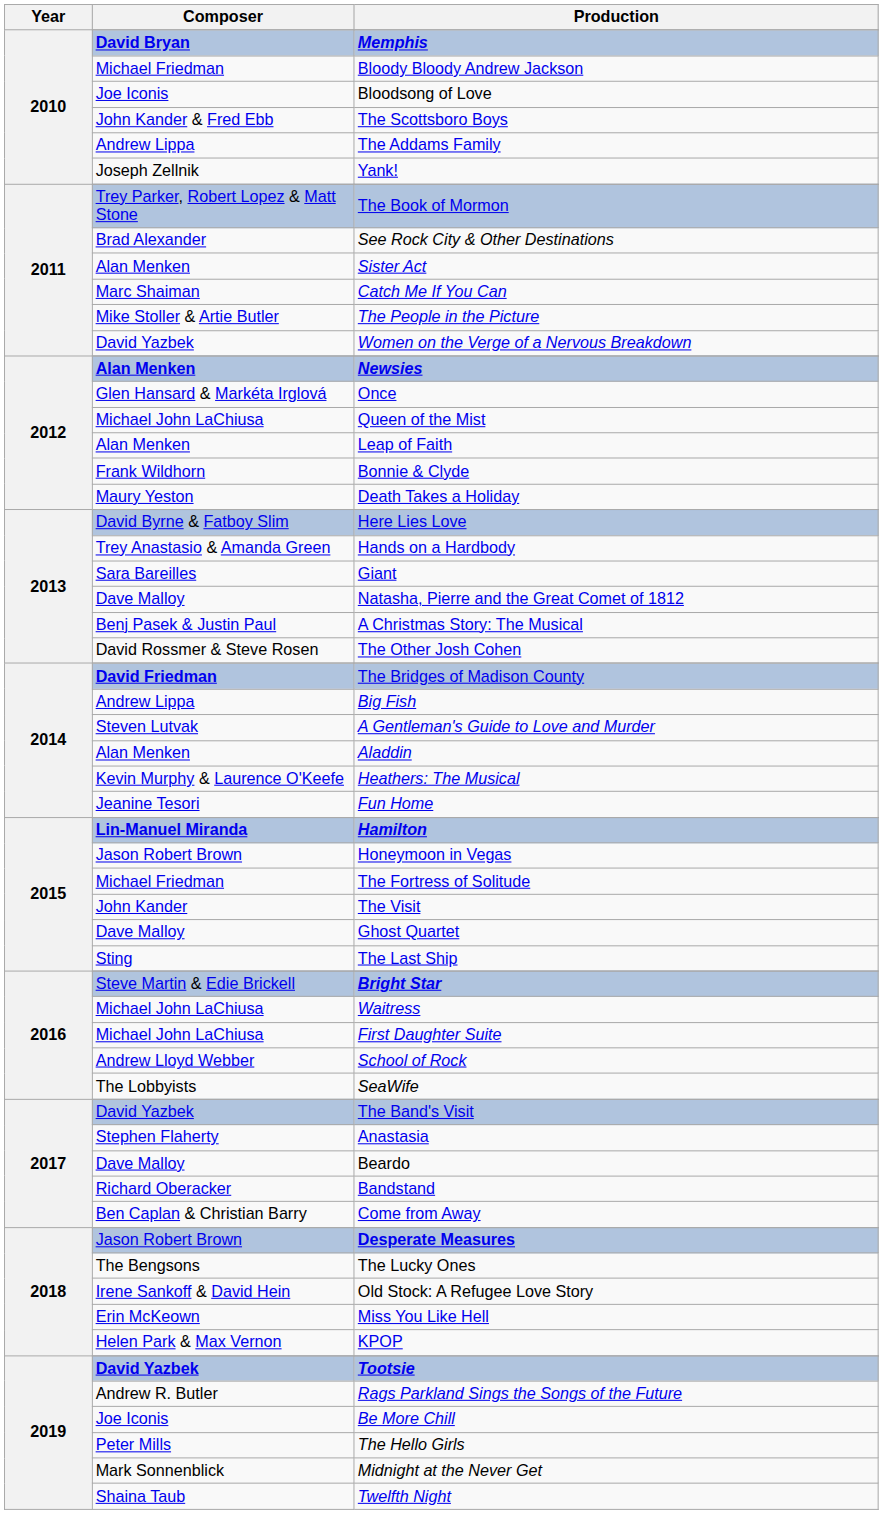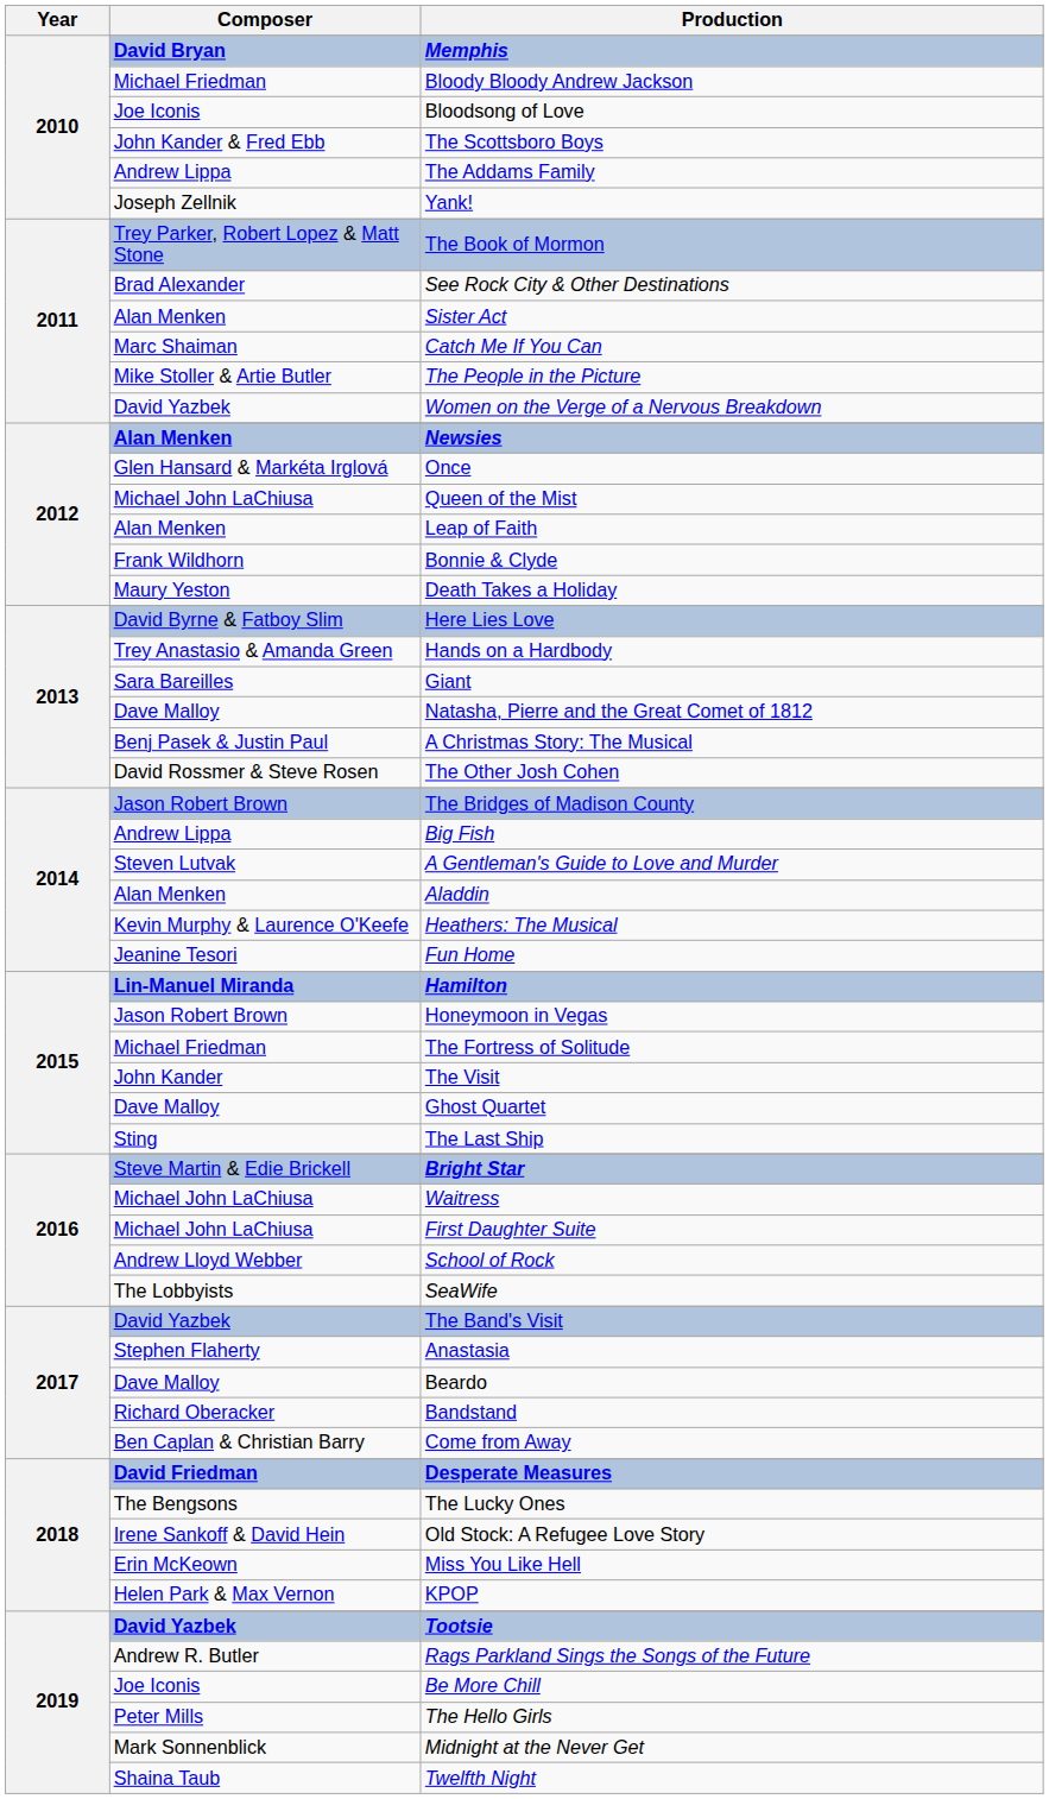The Bridges of Madison County | Composer: David Friedman -> Jason Robert Brown
Desperate Measures | Composer: Jason Robert Brown -> David Friedman
